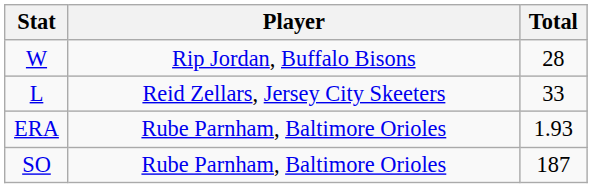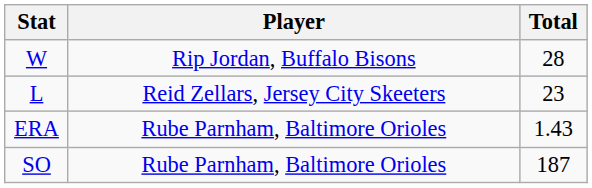L | Total: 33 -> 23
ERA | Total: 1.93 -> 1.43
